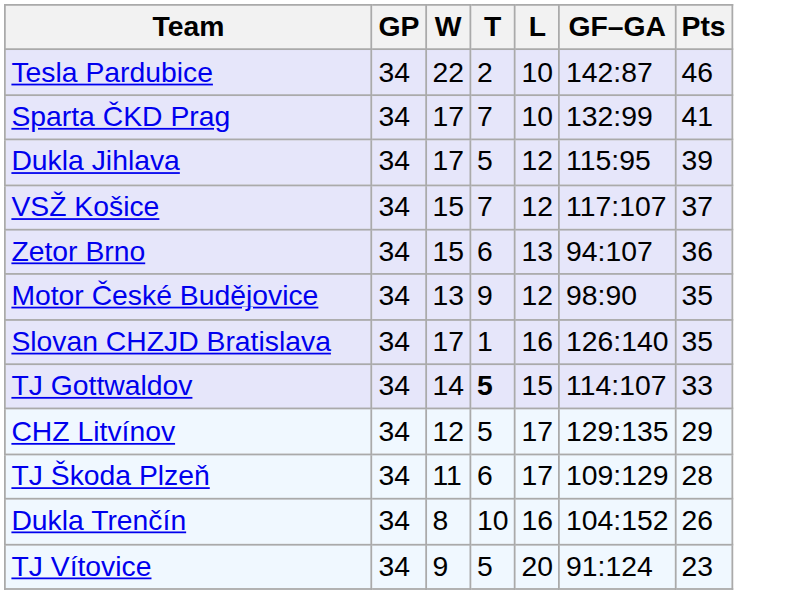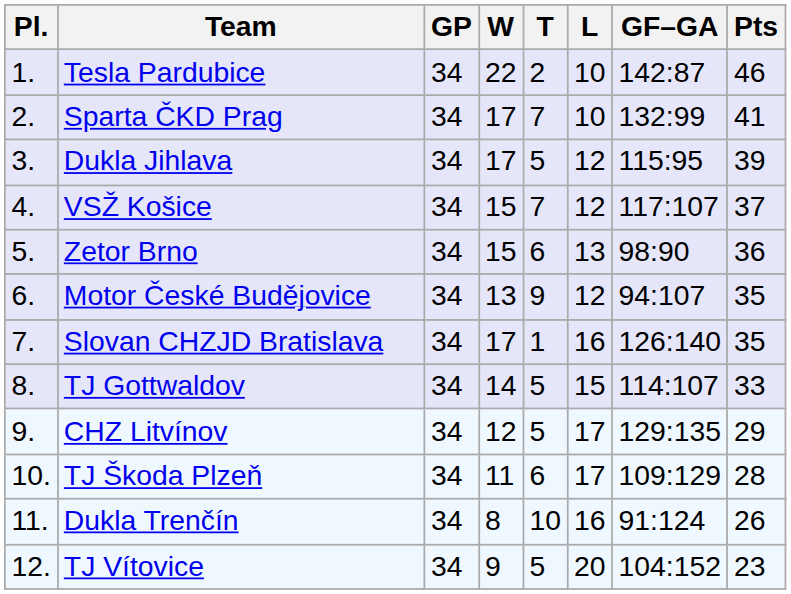+ column: Pl. | 1. | 2. | 3. | 4. | 5. | 6. | 7. | 8. | 9. | 10. | 11. | 12.
Zetor Brno | GF–GA: 94:107 -> 98:90
Motor České Budějovice | GF–GA: 98:90 -> 94:107
TJ Gottwaldov | T: bold -> normal
Dukla Trenčín | GF–GA: 104:152 -> 91:124
TJ Vítovice | GF–GA: 91:124 -> 104:152
